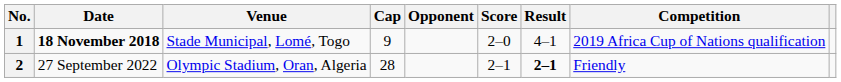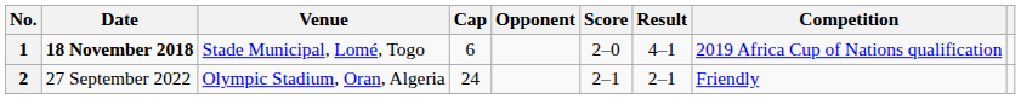1 | Cap: 9 -> 6
2 | Cap: 28 -> 24
2 | Result: bold -> normal
